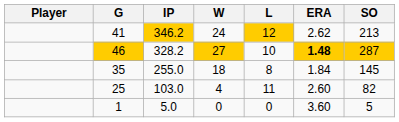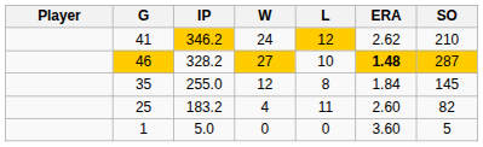41 | SO: 213 -> 210
35 | W: 18 -> 12
25 | IP: 103.0 -> 183.2
